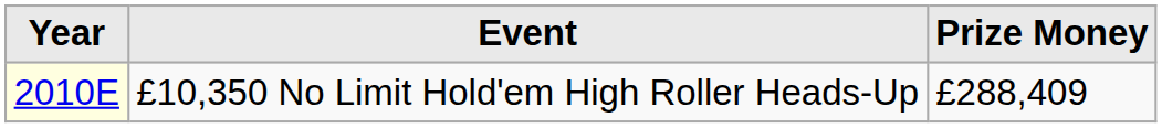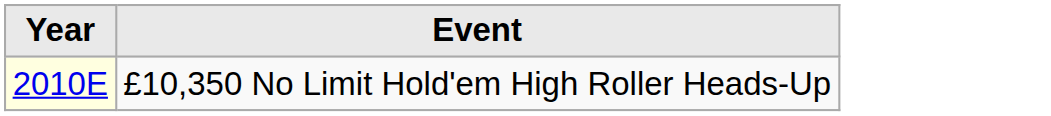- column: Prize Money | £288,409
